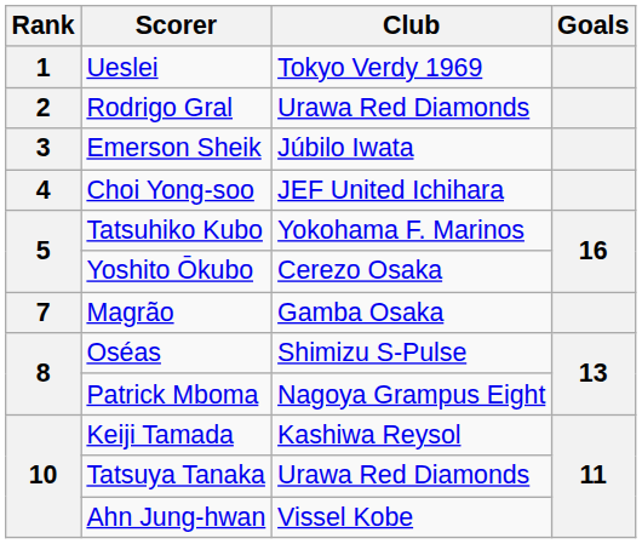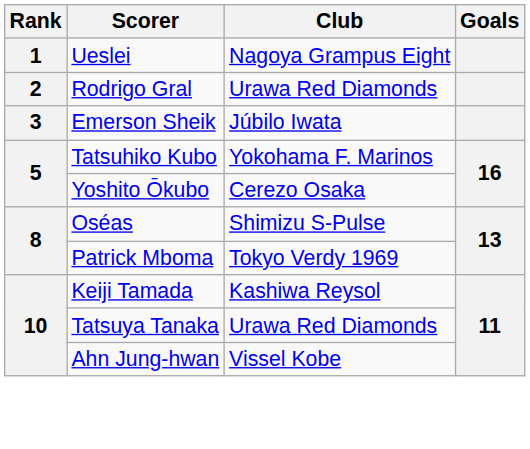Ueslei | Club: Tokyo Verdy 1969 -> Nagoya Grampus Eight
- row: 4 | Choi Yong-soo | JEF United Ichihara
- row: 7 | Magrão | Gamba Osaka
Patrick Mboma | Club: Nagoya Grampus Eight -> Tokyo Verdy 1969
